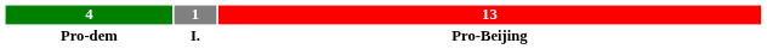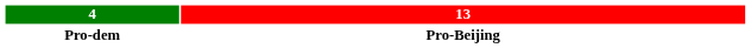- column: 1 | I.
